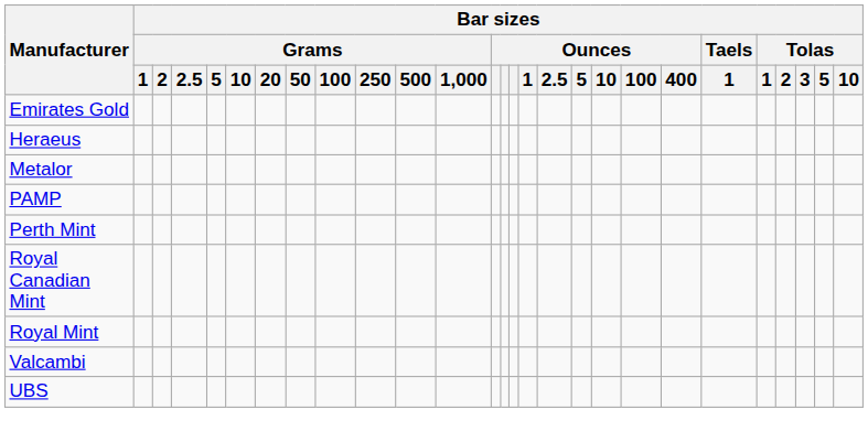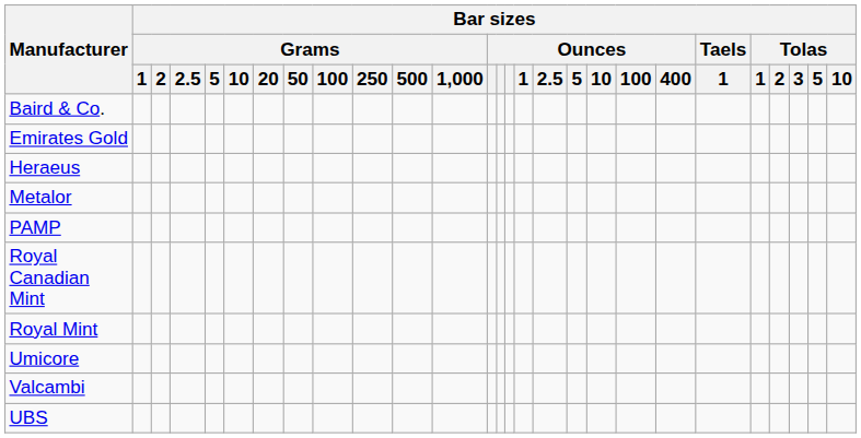+ row: Baird & Co.
- row: Perth Mint
+ row: Umicore
